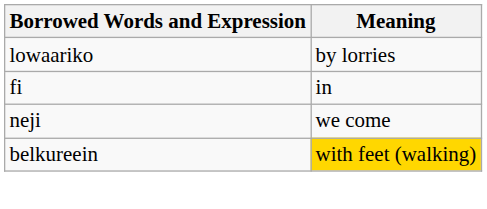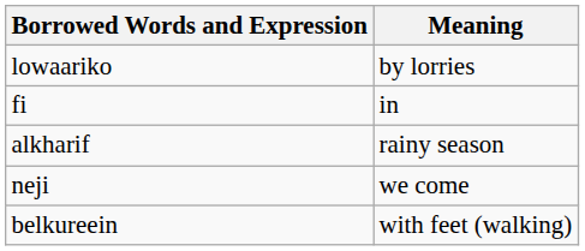+ row: alkharif | rainy season
belkureein | Meaning: gold background -> no background
